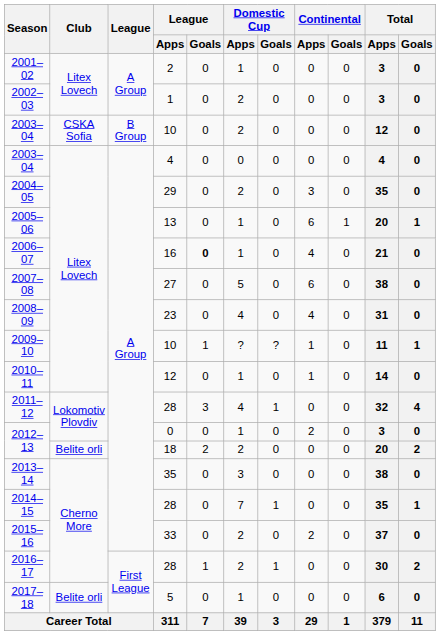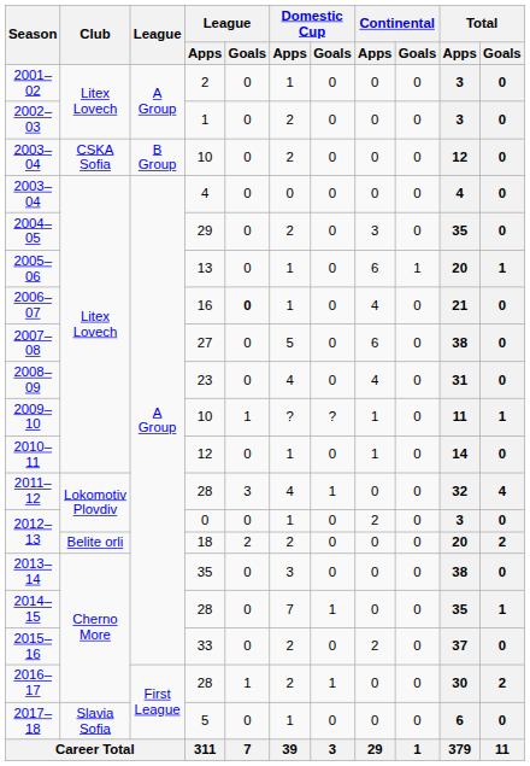2017–18 | Club: Belite orli -> Slavia Sofia
